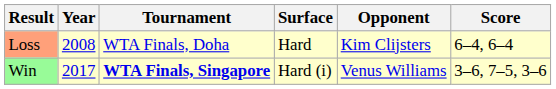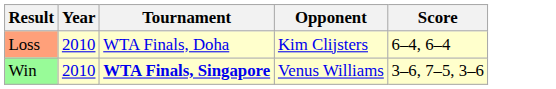- column: Surface | Hard | Hard (i)
Loss | Year: 2008 -> 2010
Win | Year: 2017 -> 2010
